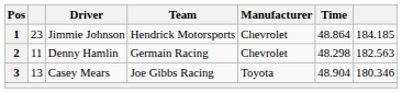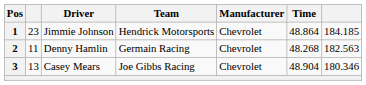2 | Time: 48.298 -> 48.268
3 | Manufacturer: Toyota -> Chevrolet
